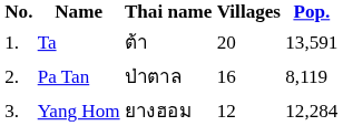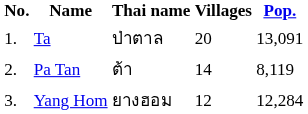Ta | Thai name: ต้า -> ป่าตาล
Ta | Pop.: 13,591 -> 13,091
Pa Tan | Thai name: ป่าตาล -> ต้า
Pa Tan | Villages: 16 -> 14
